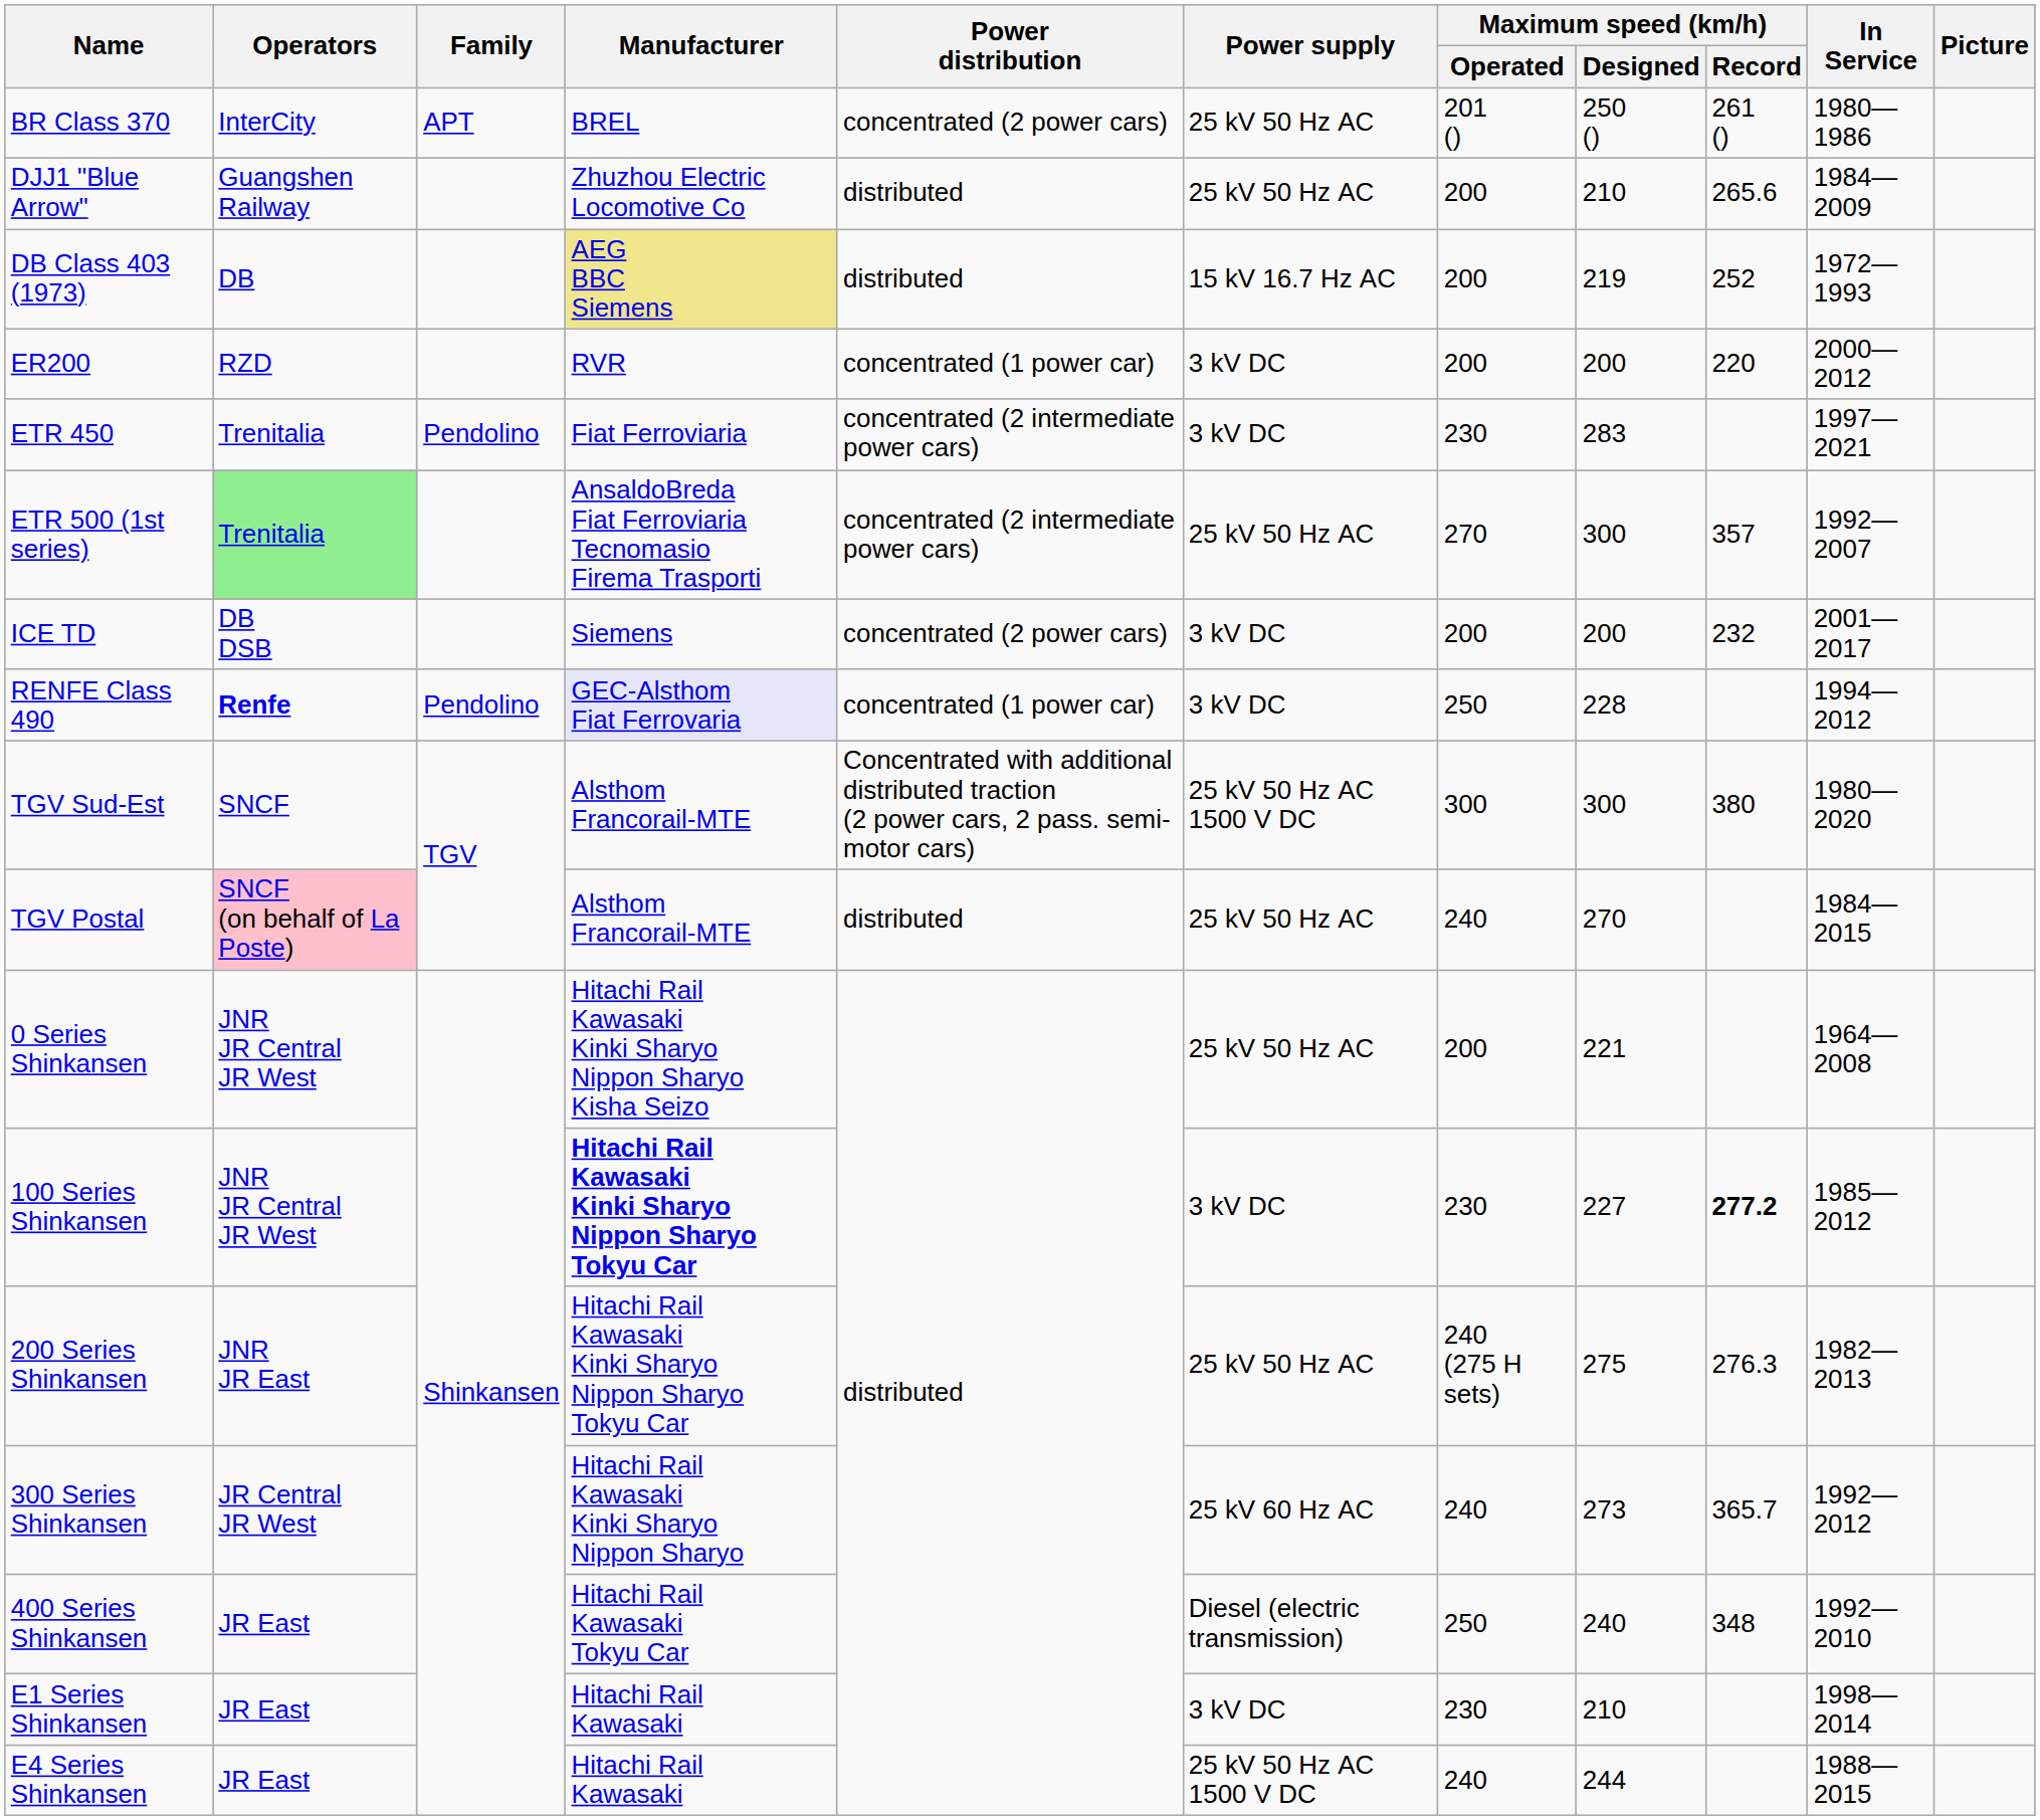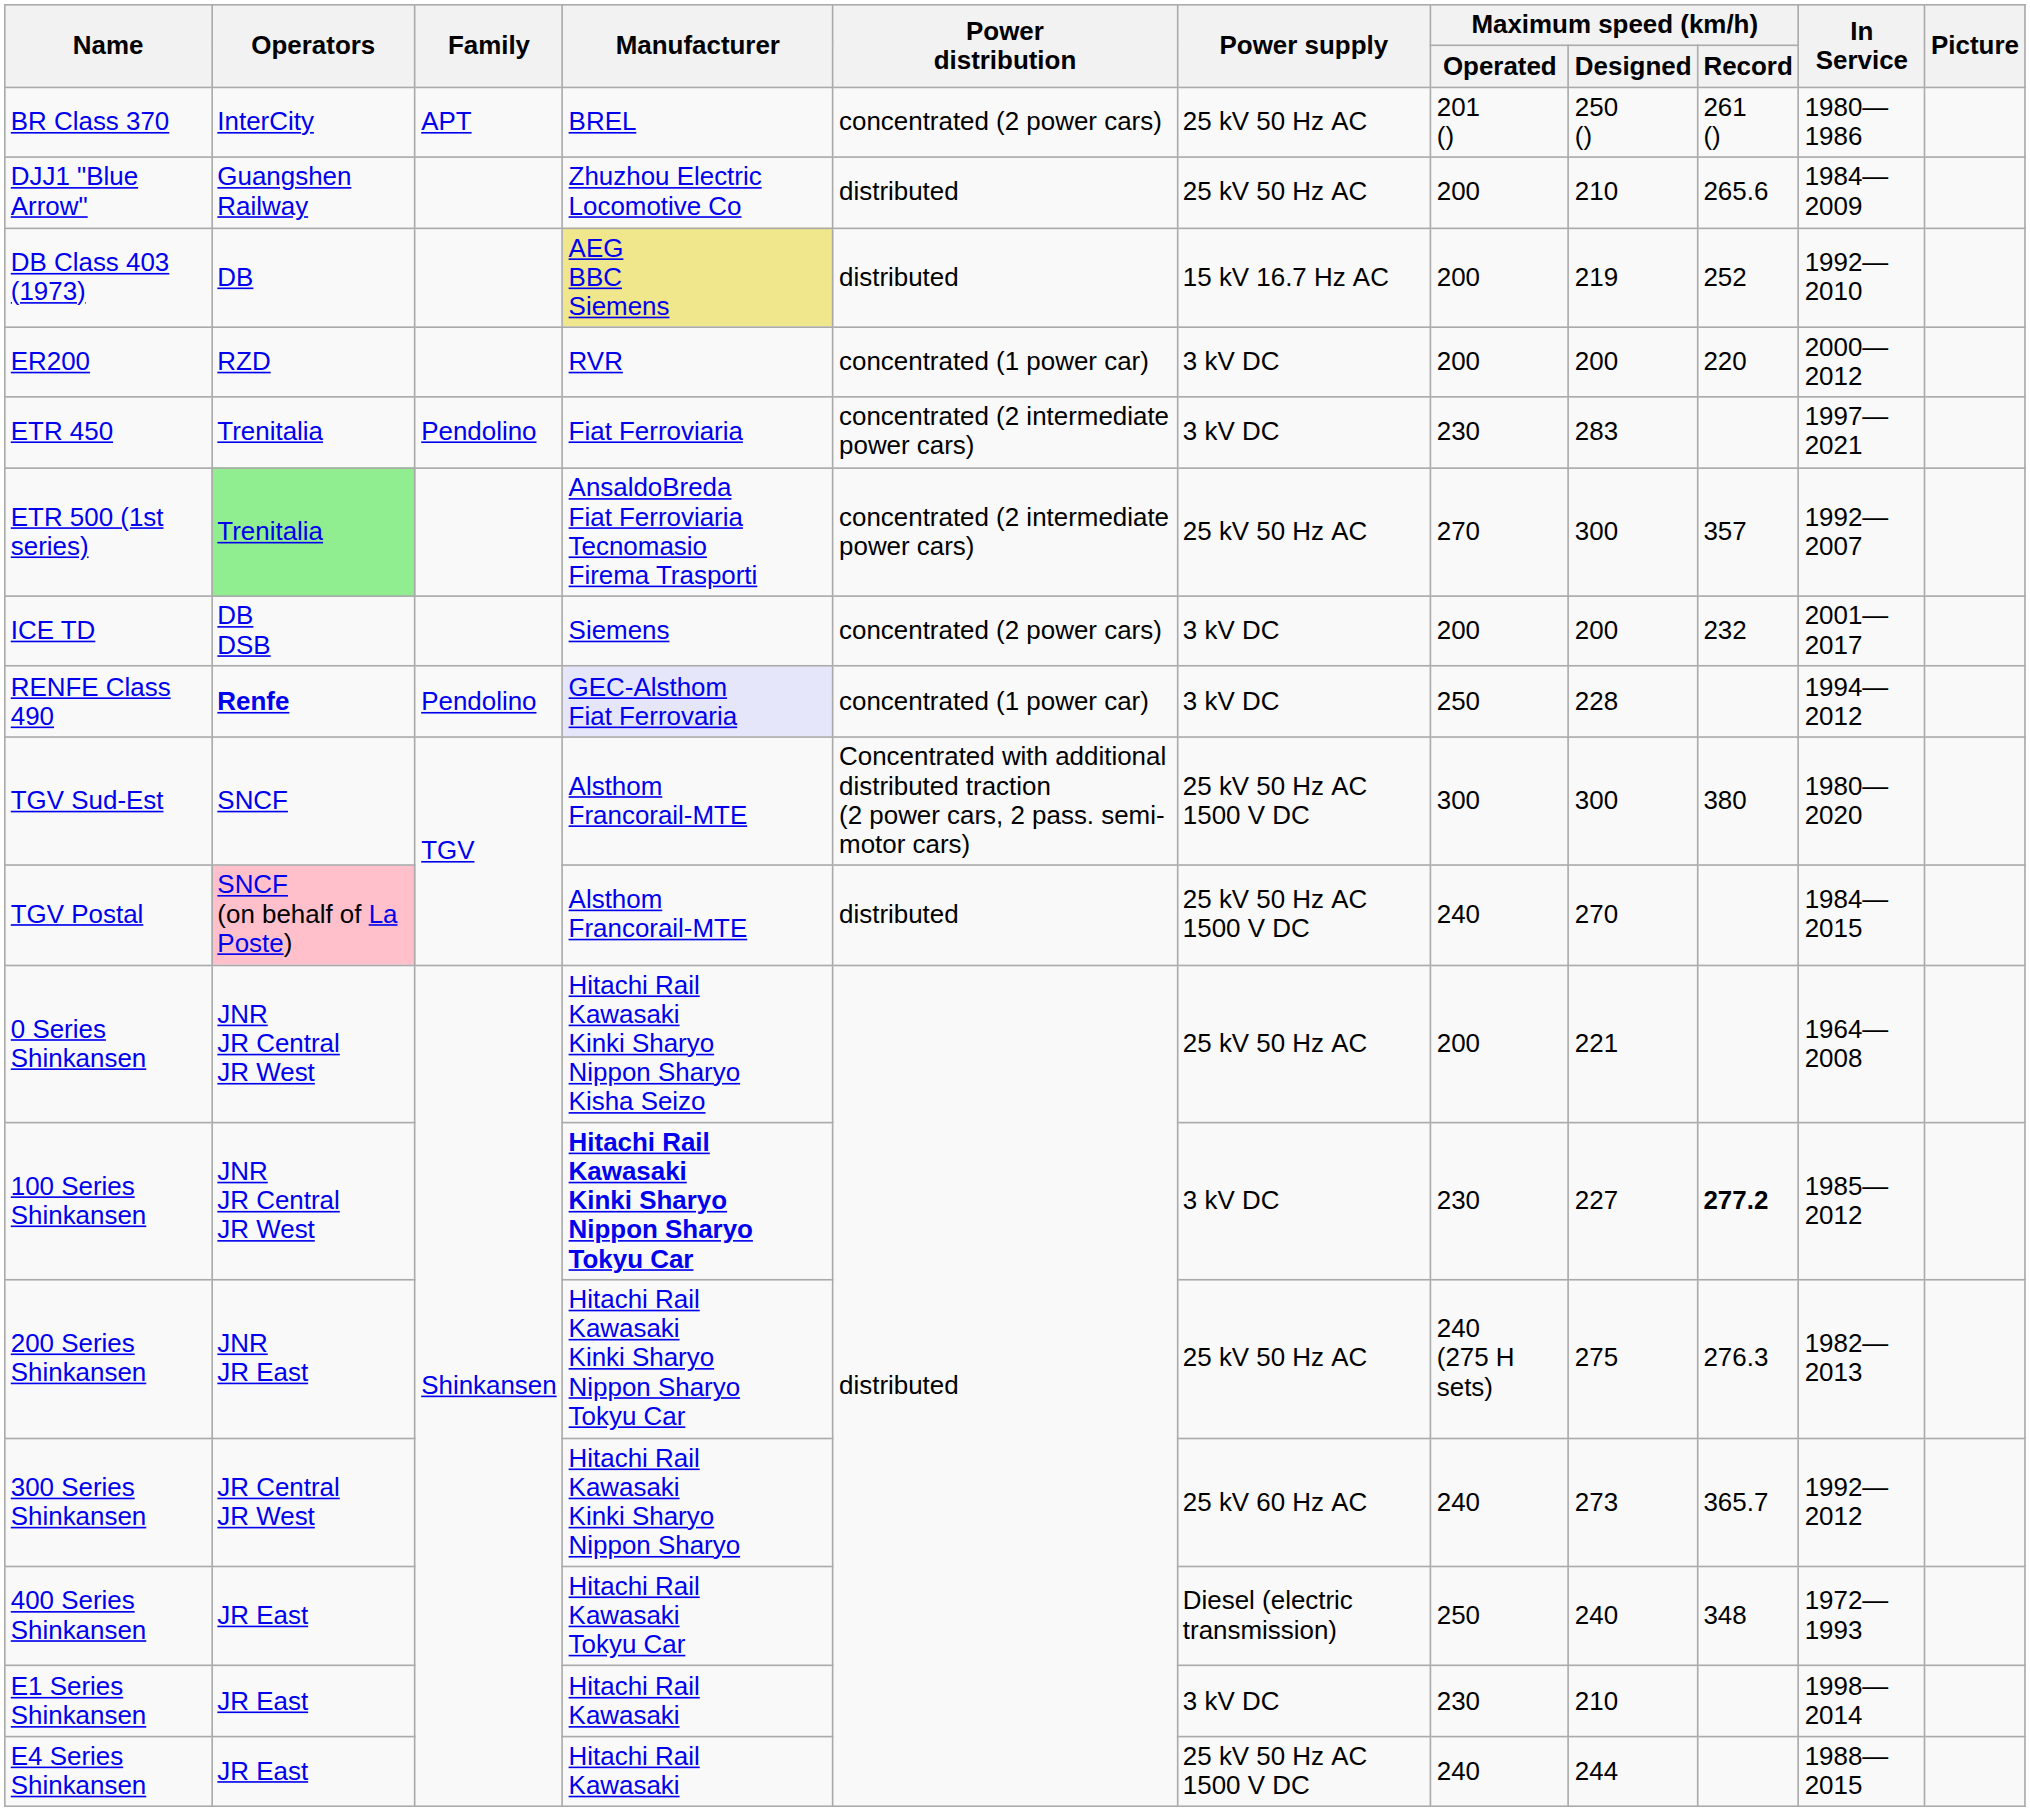DB Class 403 (1973) | In Service: 1972—1993 -> 1992—2010
TGV Postal | Power supply: 25 kV 50 Hz AC -> 25 kV 50 Hz AC 1500 V DC
400 Series Shinkansen | In Service: 1992—2010 -> 1972—1993
